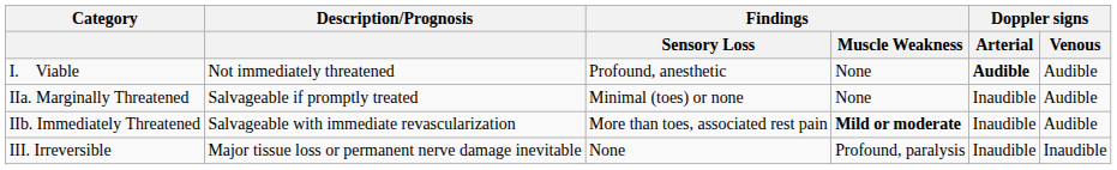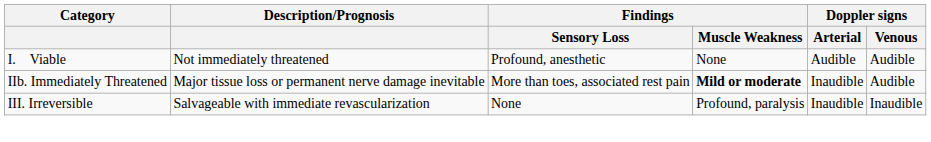I. Viable | Doppler signs / Arterial: bold -> normal
- row: IIa. Marginally Threatened | Salvageable if promptly treated | Minimal (toes) or none | None | Inaudible | Audible
IIb. Immediately Threatened | Description/Prognosis: Salvageable with immediate revascularization -> Major tissue loss or permanent nerve damage inevitable
III. Irreversible | Description/Prognosis: Major tissue loss or permanent nerve damage inevitable -> Salvageable with immediate revascularization
